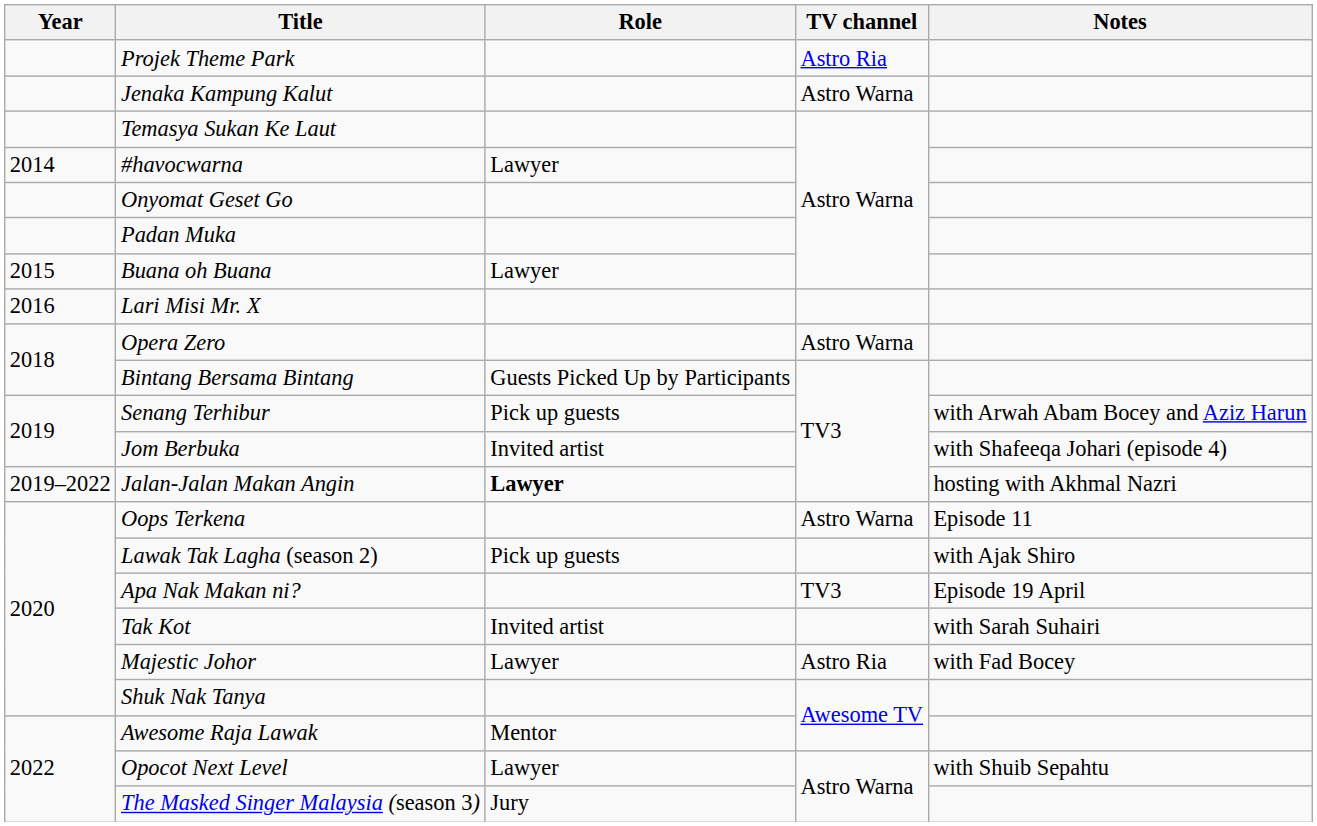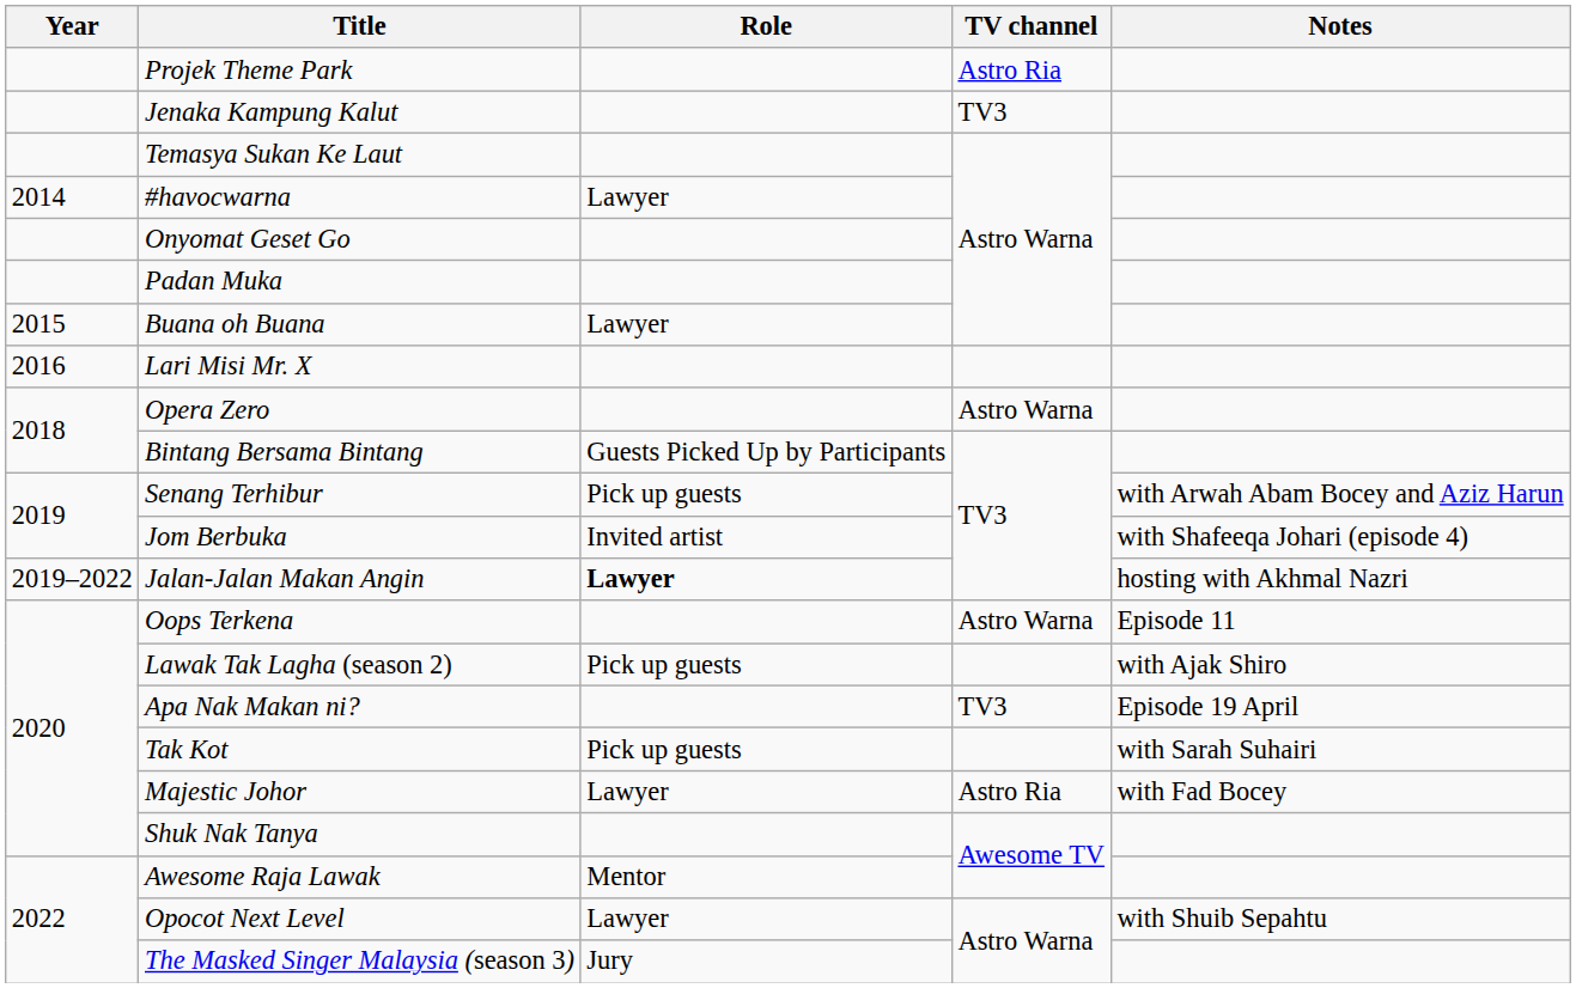Jenaka Kampung Kalut | TV channel: Astro Warna -> TV3
Tak Kot | Role: Invited artist -> Pick up guests
